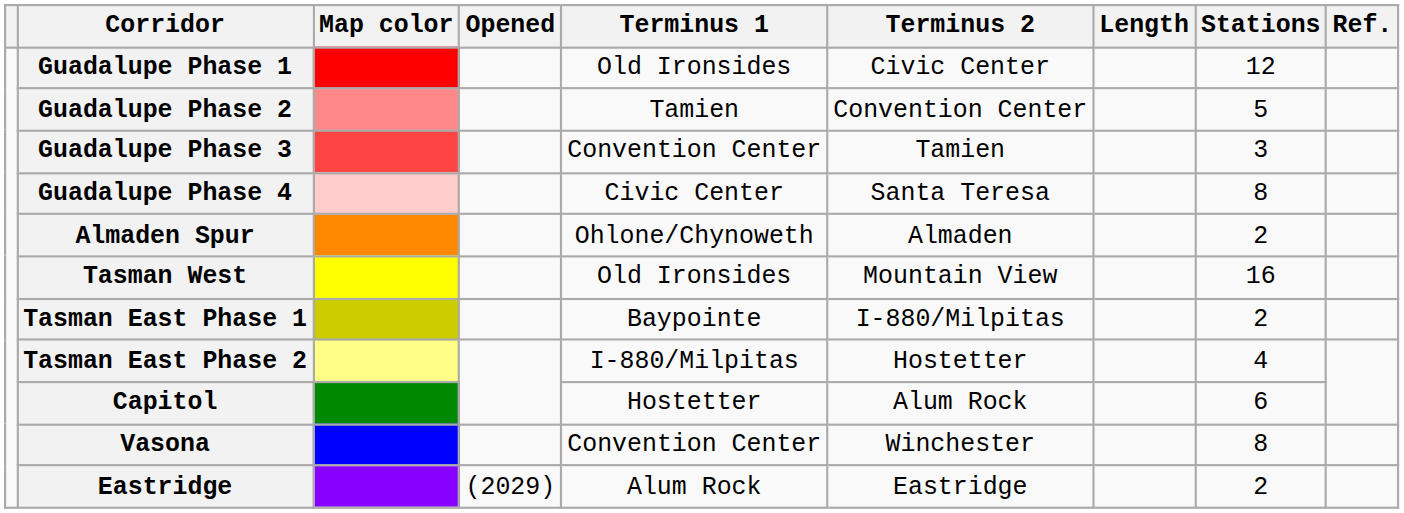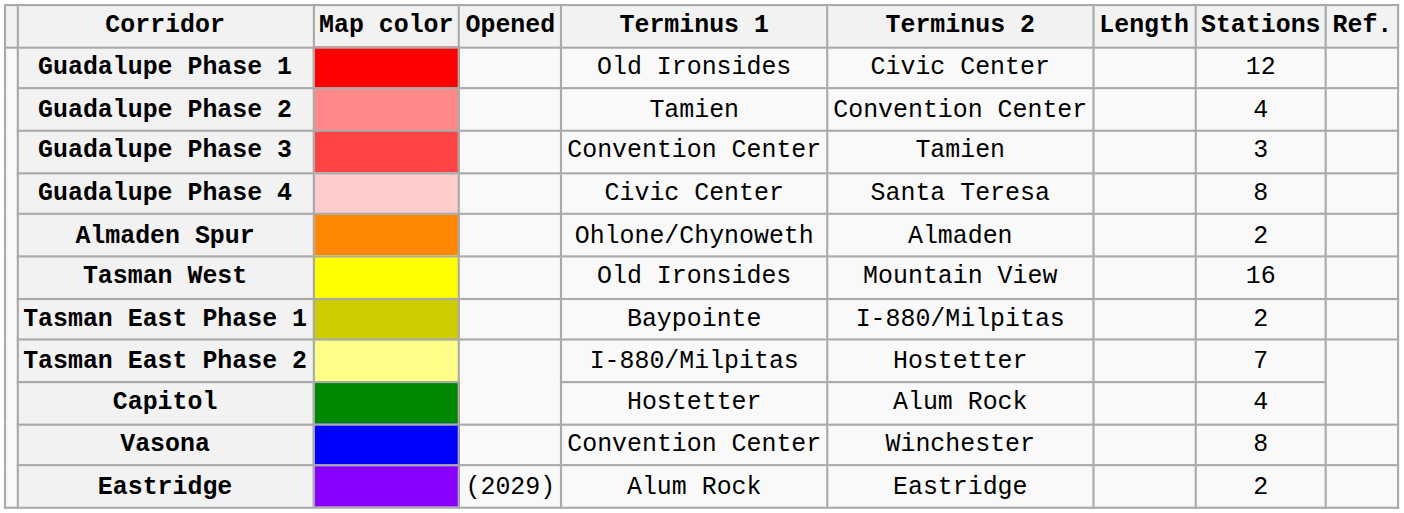Guadalupe Phase 2 | Stations: 5 -> 4
Tasman East Phase 2 | Stations: 4 -> 7
Capitol | Stations: 6 -> 4
